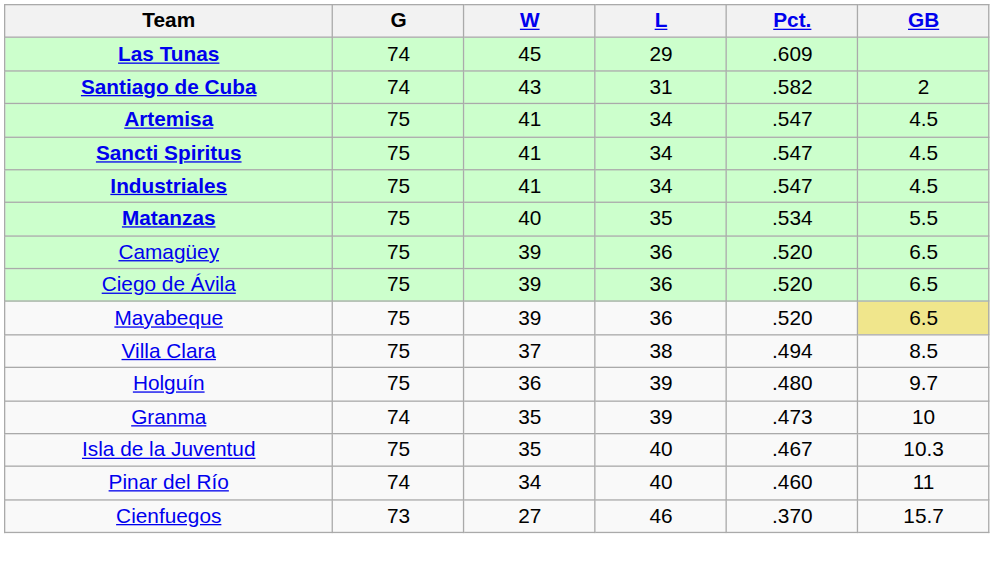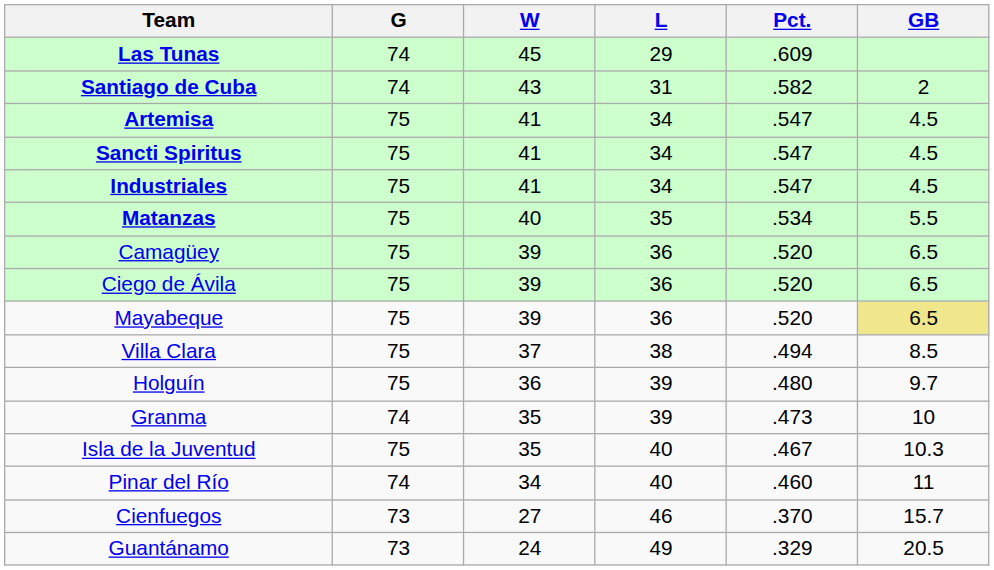+ row: Guantánamo | 73 | 24 | 49 | .329 | 20.5
